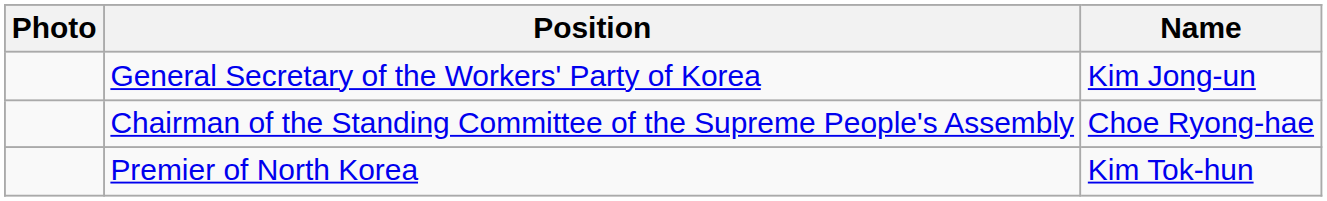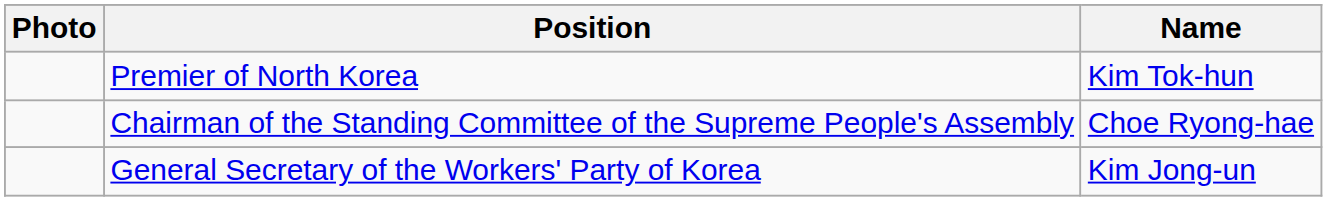rows swapped: General Secretary of the Workers' Party of Korea <-> Premier of North Korea
